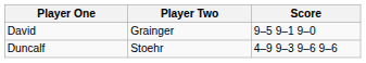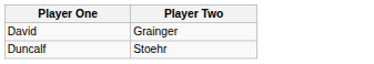- column: Score | 9–5 9–1 9–0 | 4–9 9–3 9–6 9–6
